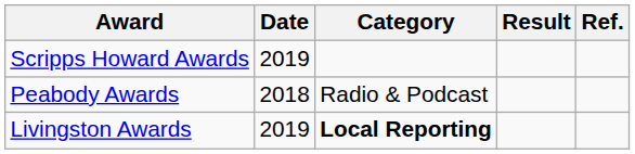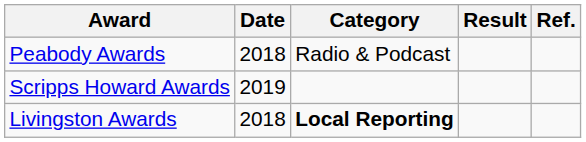rows swapped: Peabody Awards <-> Scripps Howard Awards
Livingston Awards | Date: 2019 -> 2018
